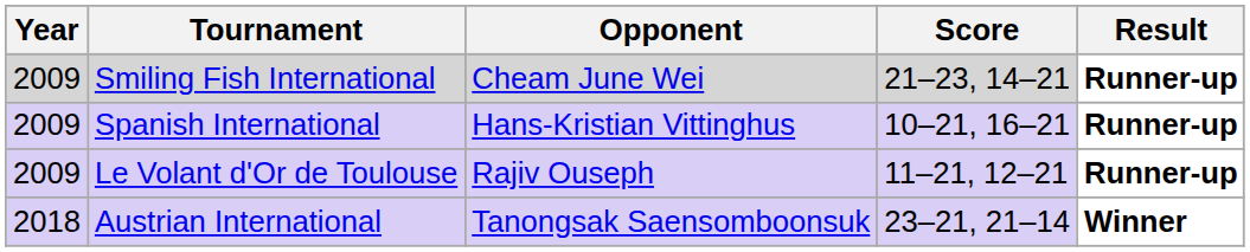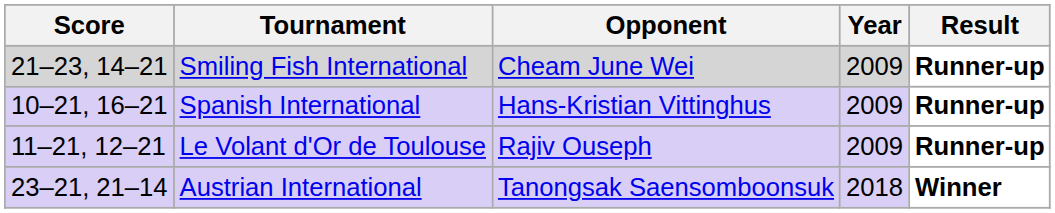columns swapped: Year <-> Score
